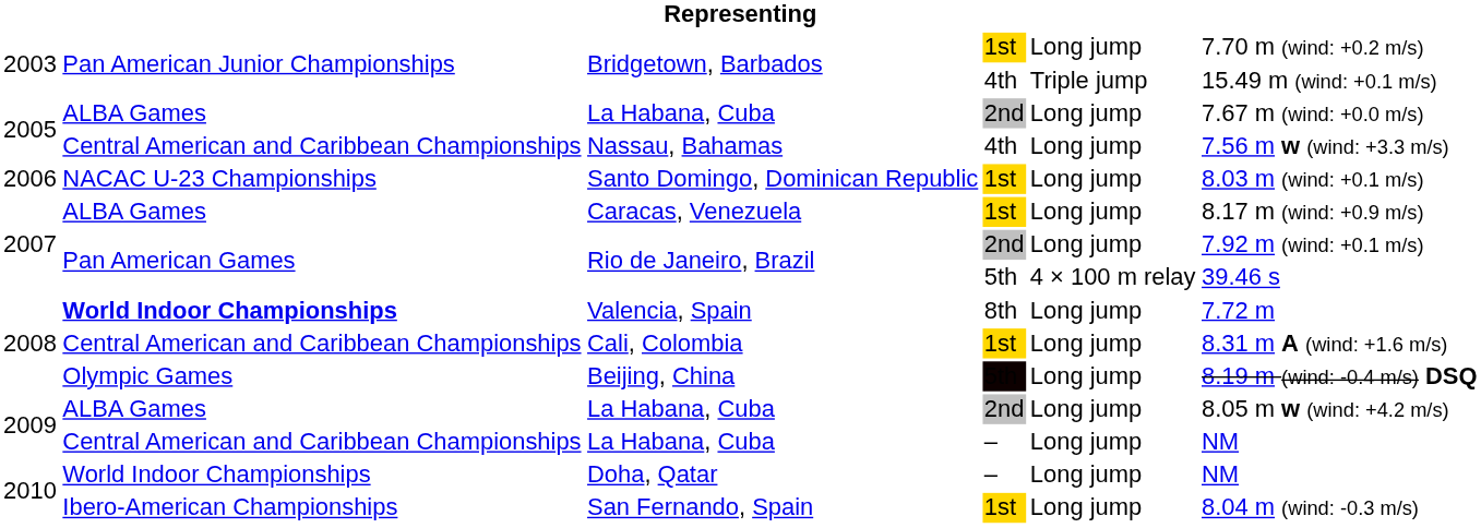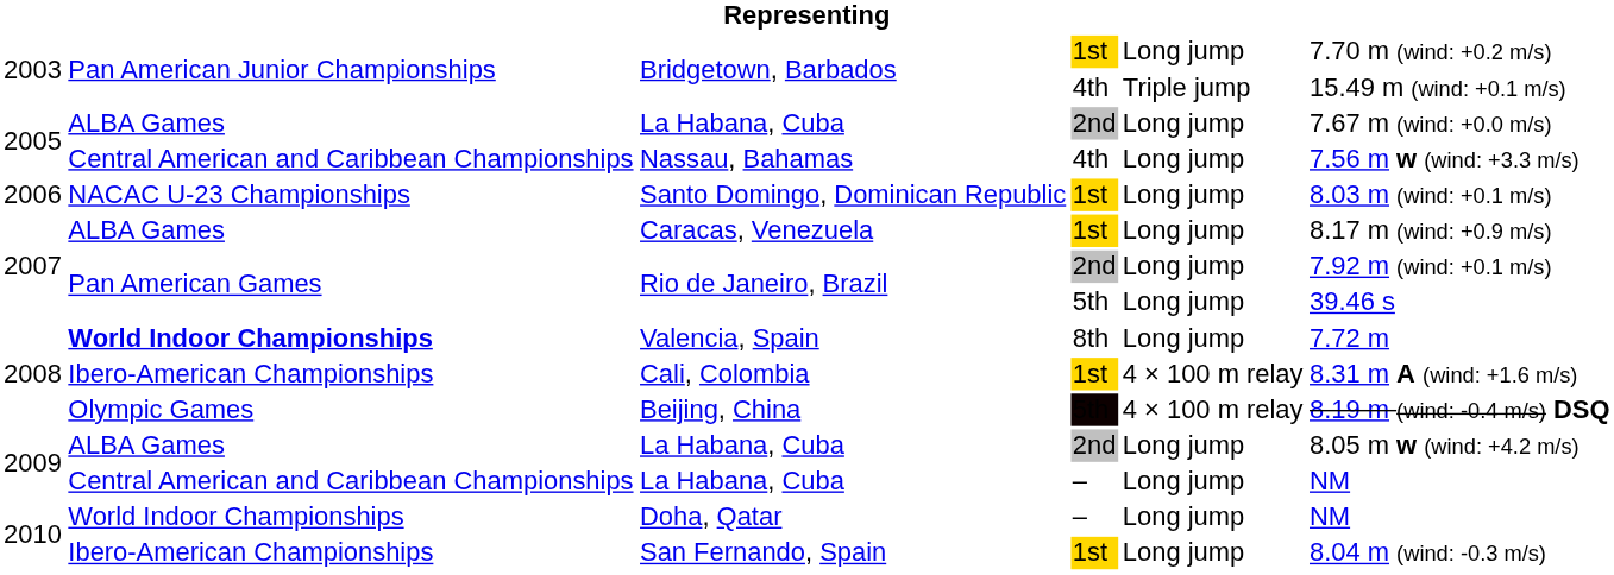Rio de Janeiro, Brazil / 5th | column 5: 4 × 100 m relay -> Long jump
Cali, Colombia | column 2: Central American and Caribbean Championships -> Ibero-American Championships
Cali, Colombia | column 5: Long jump -> 4 × 100 m relay
Beijing, China | column 5: Long jump -> 4 × 100 m relay
